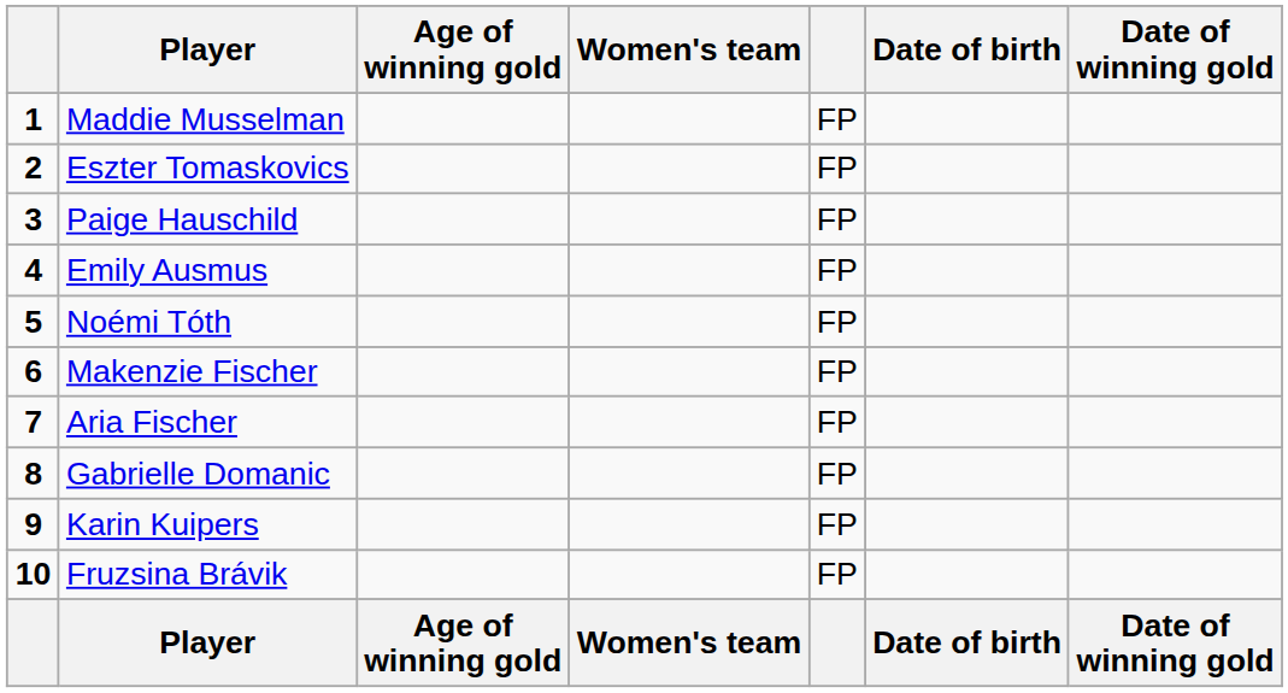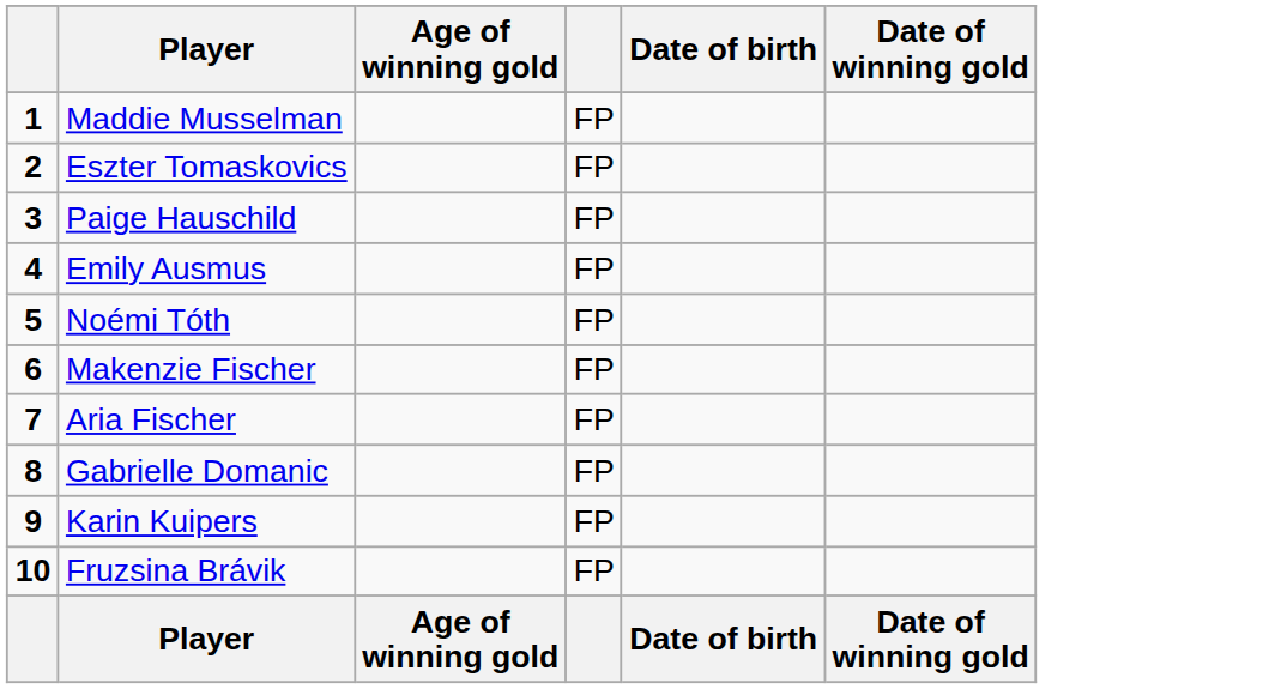- column: Women's team | Women's team
